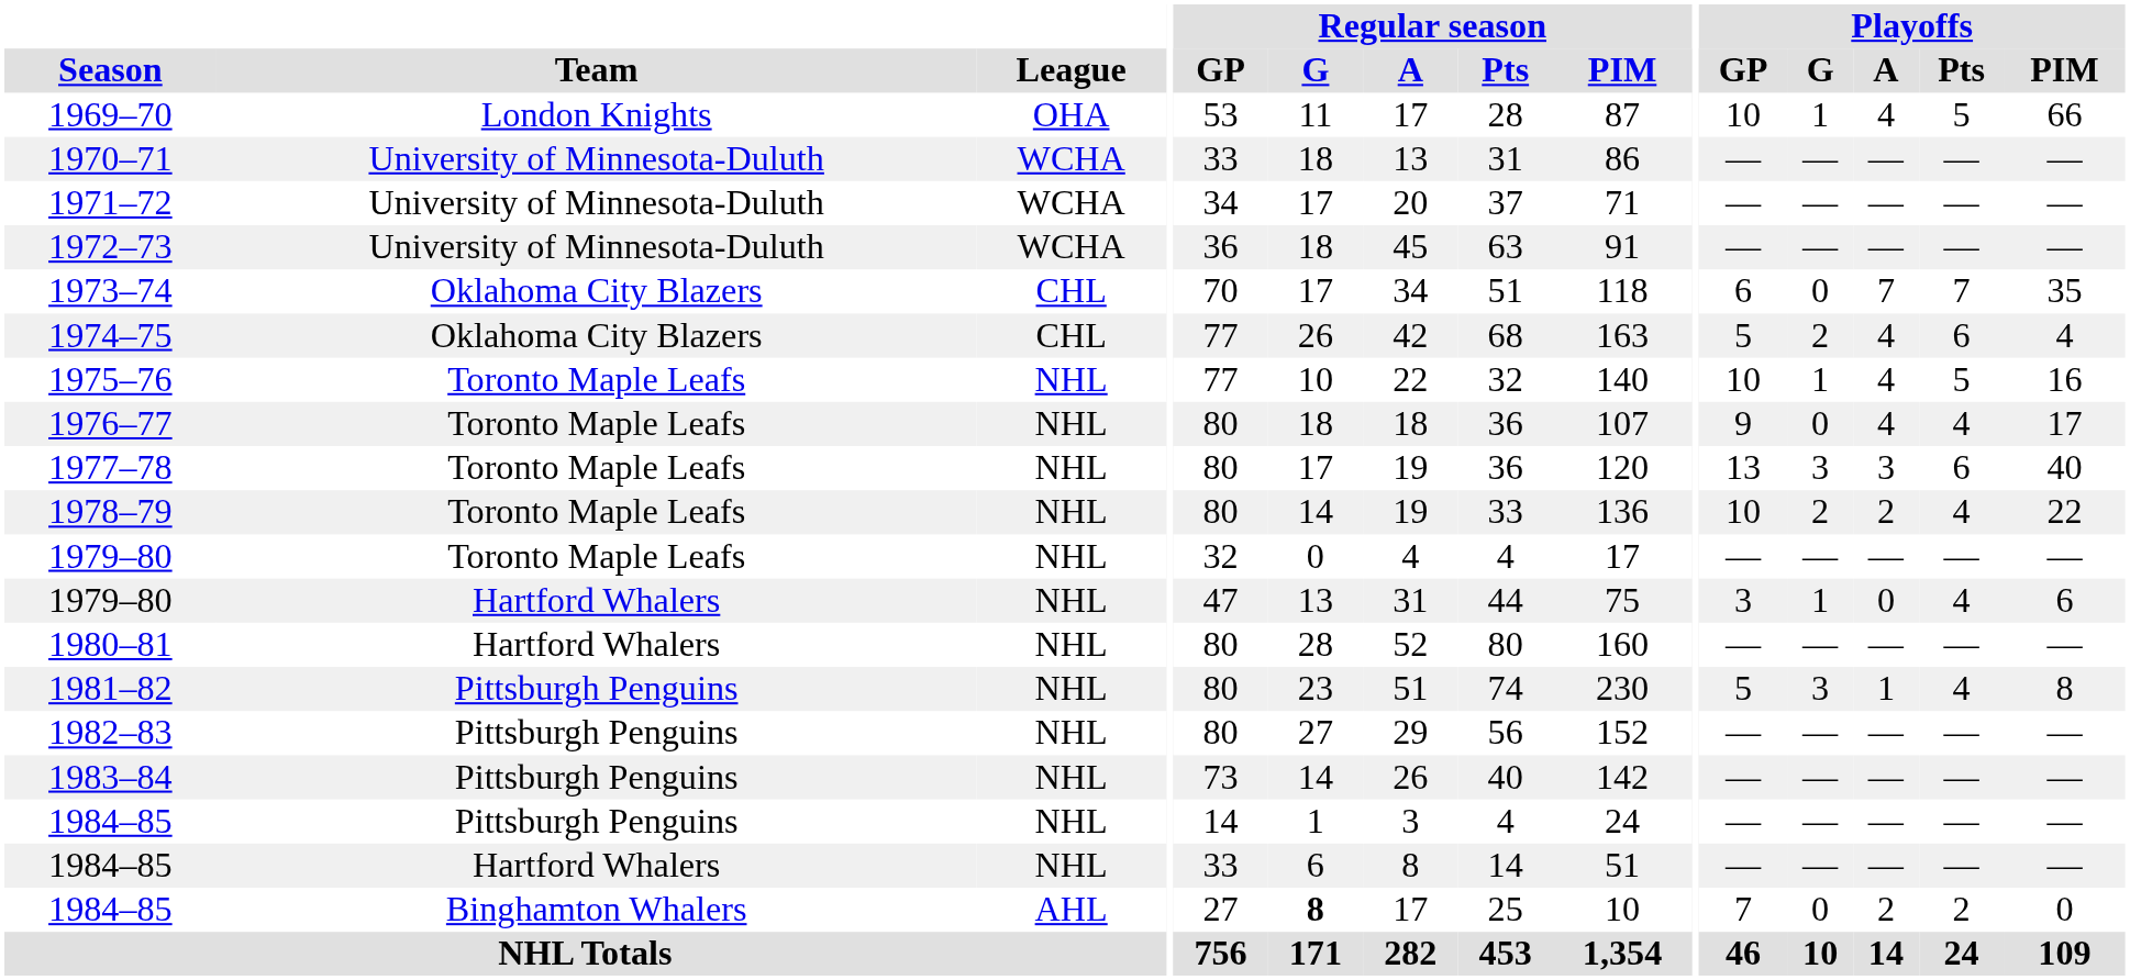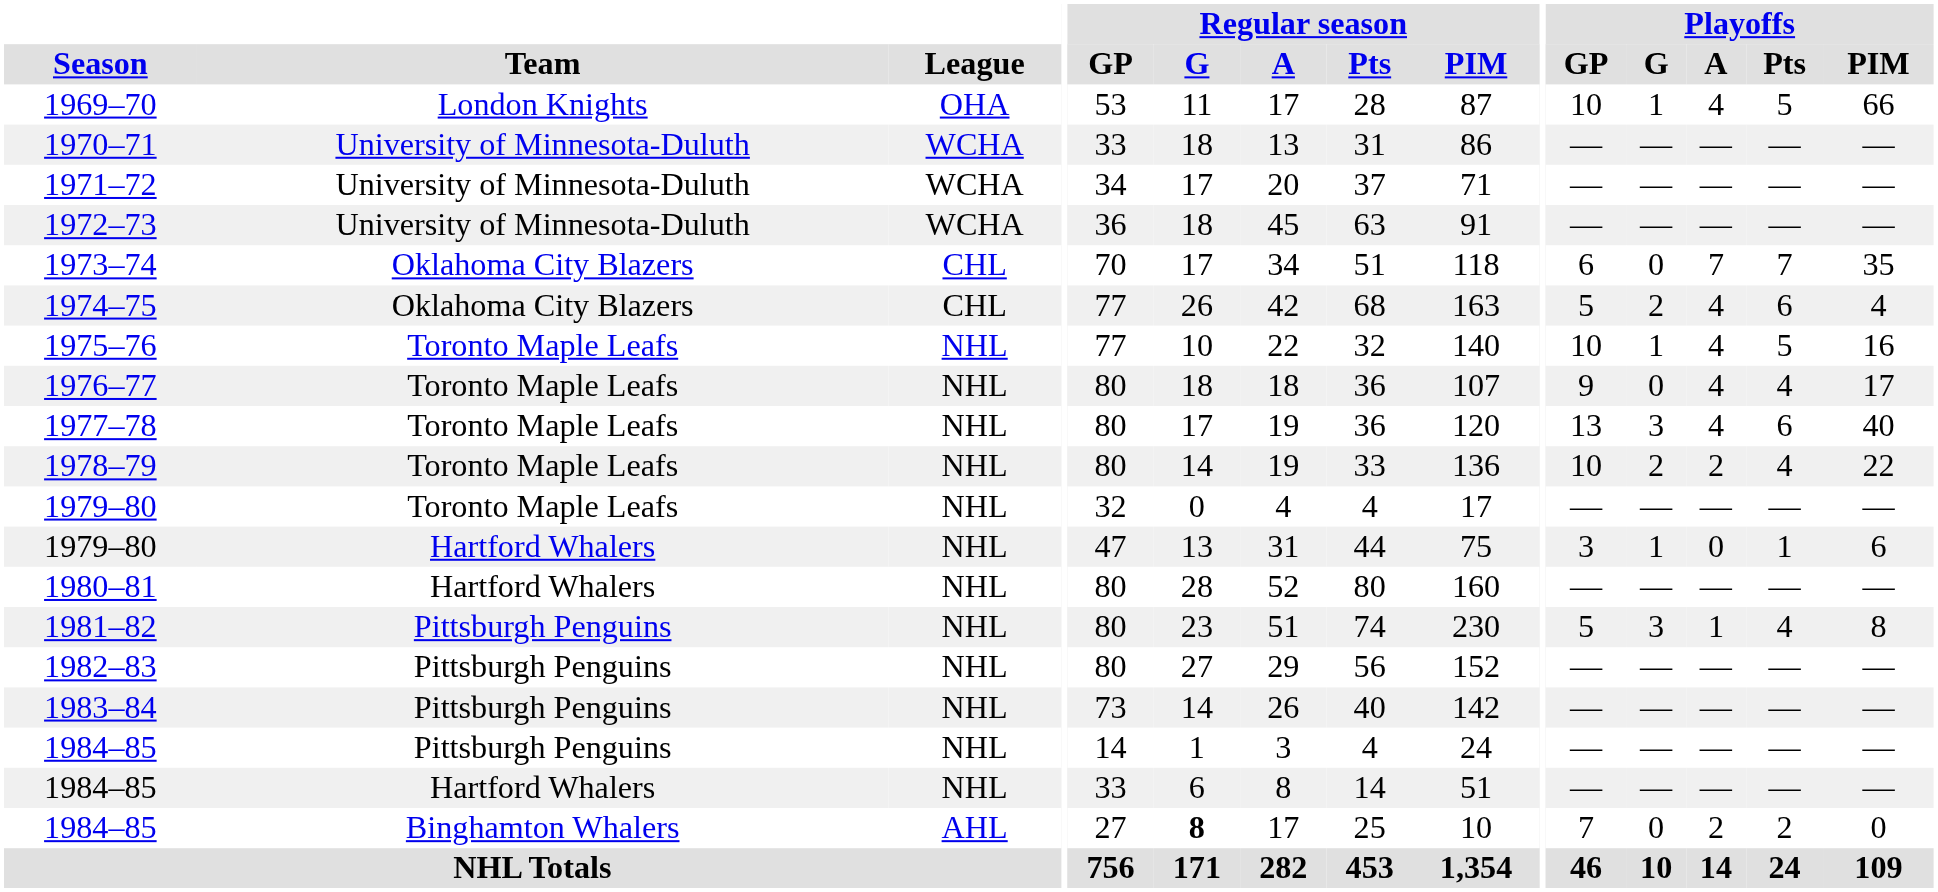1977–78 | Playoffs / A: 3 -> 4
1979–80 / Hartford Whalers | Playoffs / Pts: 4 -> 1
